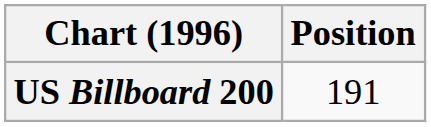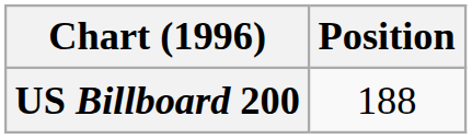US Billboard 200 | Position: 191 -> 188
